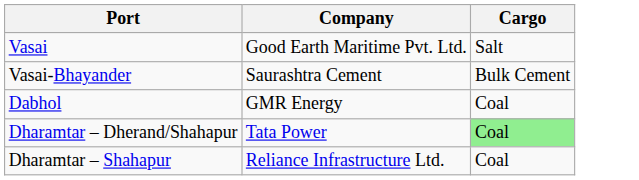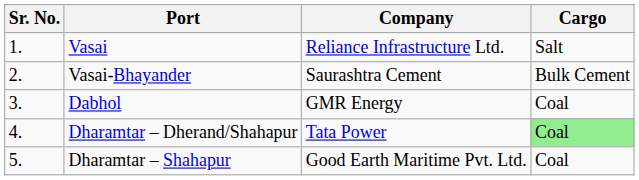+ column: Sr. No. | 1. | 2. | 3. | 4. | 5.
Vasai | Company: Good Earth Maritime Pvt. Ltd. -> Reliance Infrastructure Ltd.
Dharamtar – Shahapur | Company: Reliance Infrastructure Ltd. -> Good Earth Maritime Pvt. Ltd.
